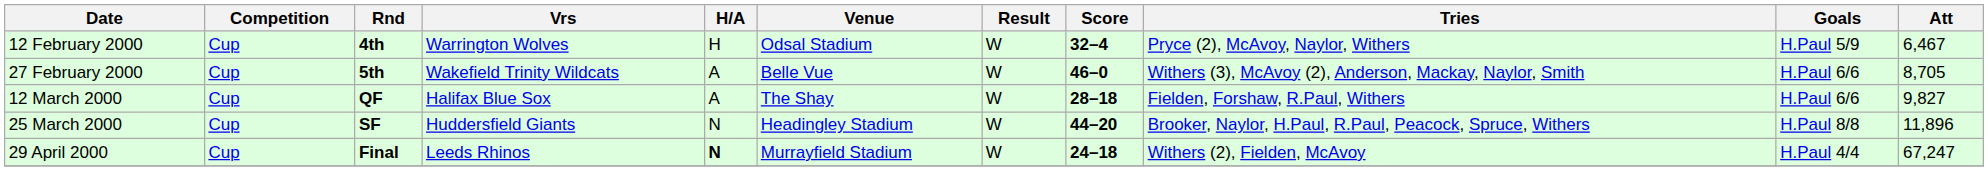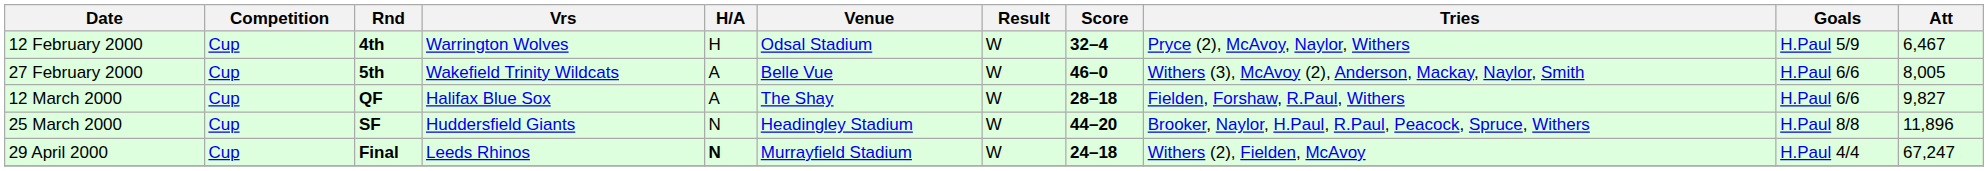27 February 2000 | Att: 8,705 -> 8,005
